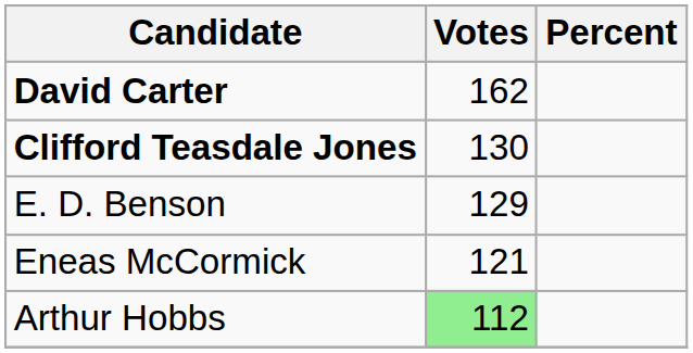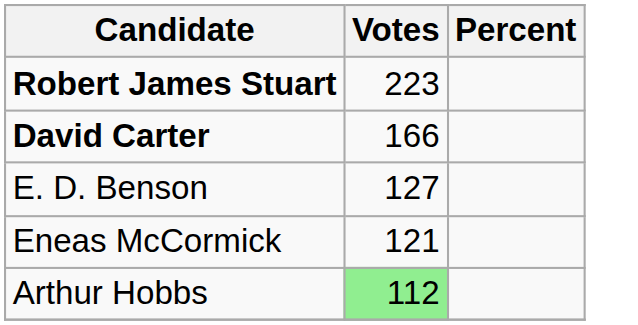+ row: Robert James Stuart | 223
David Carter | Votes: 162 -> 166
- row: Clifford Teasdale Jones | 130
E. D. Benson | Votes: 129 -> 127
